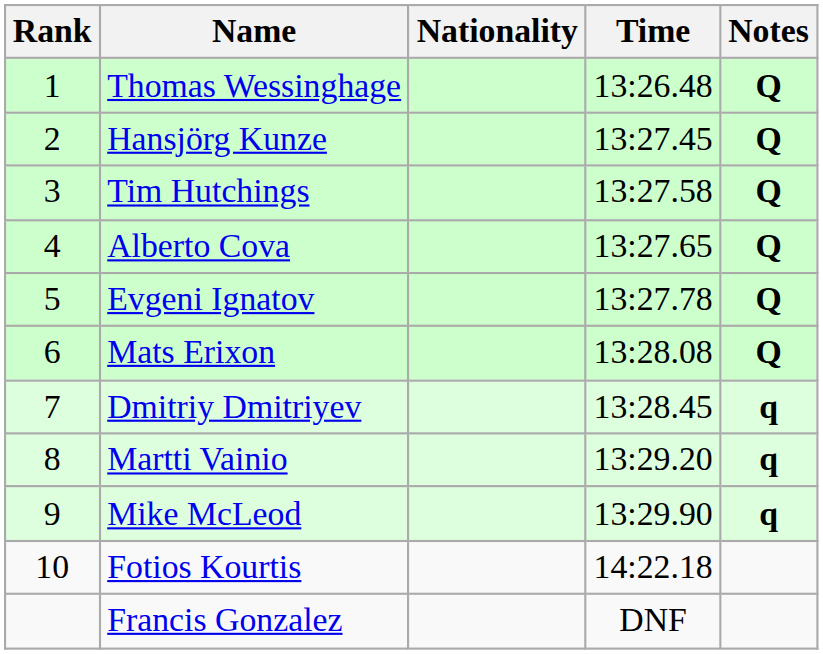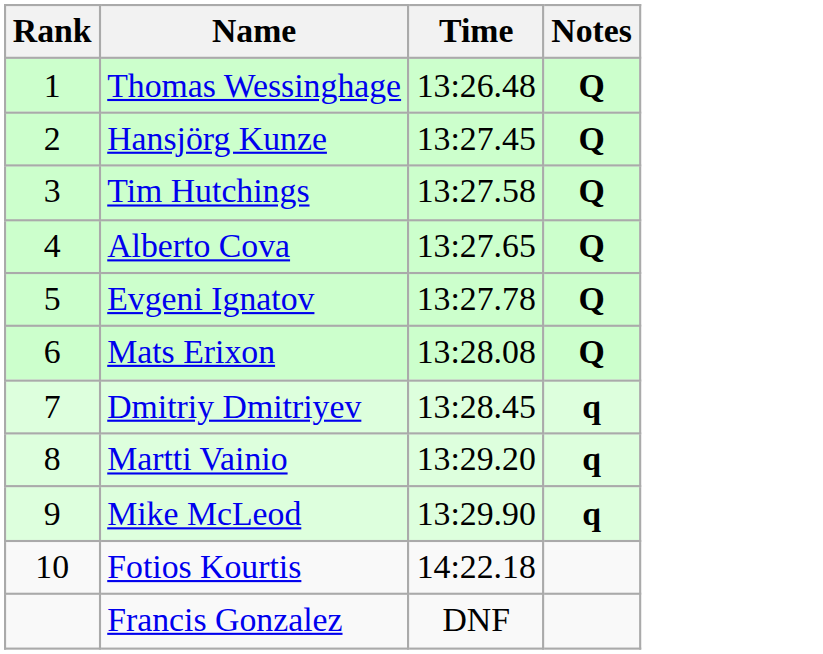- column: Nationality
